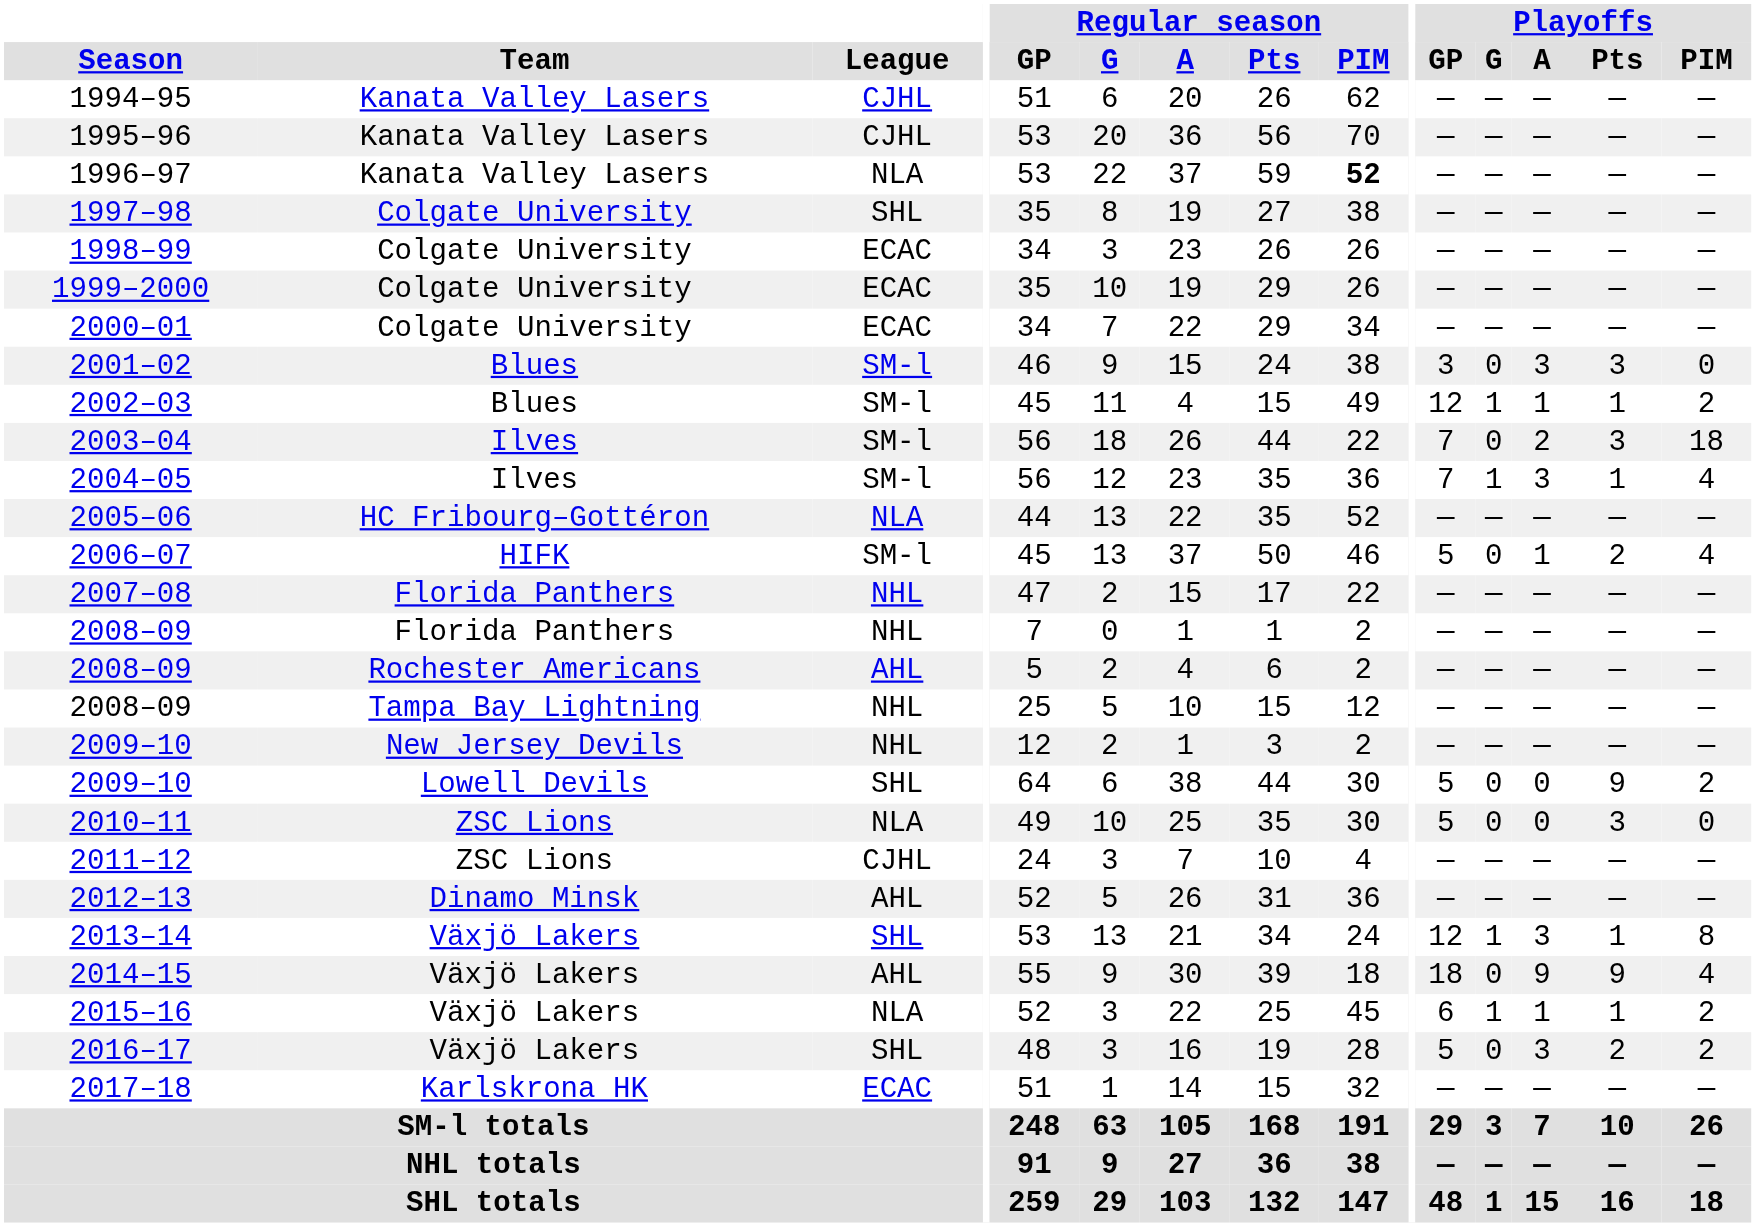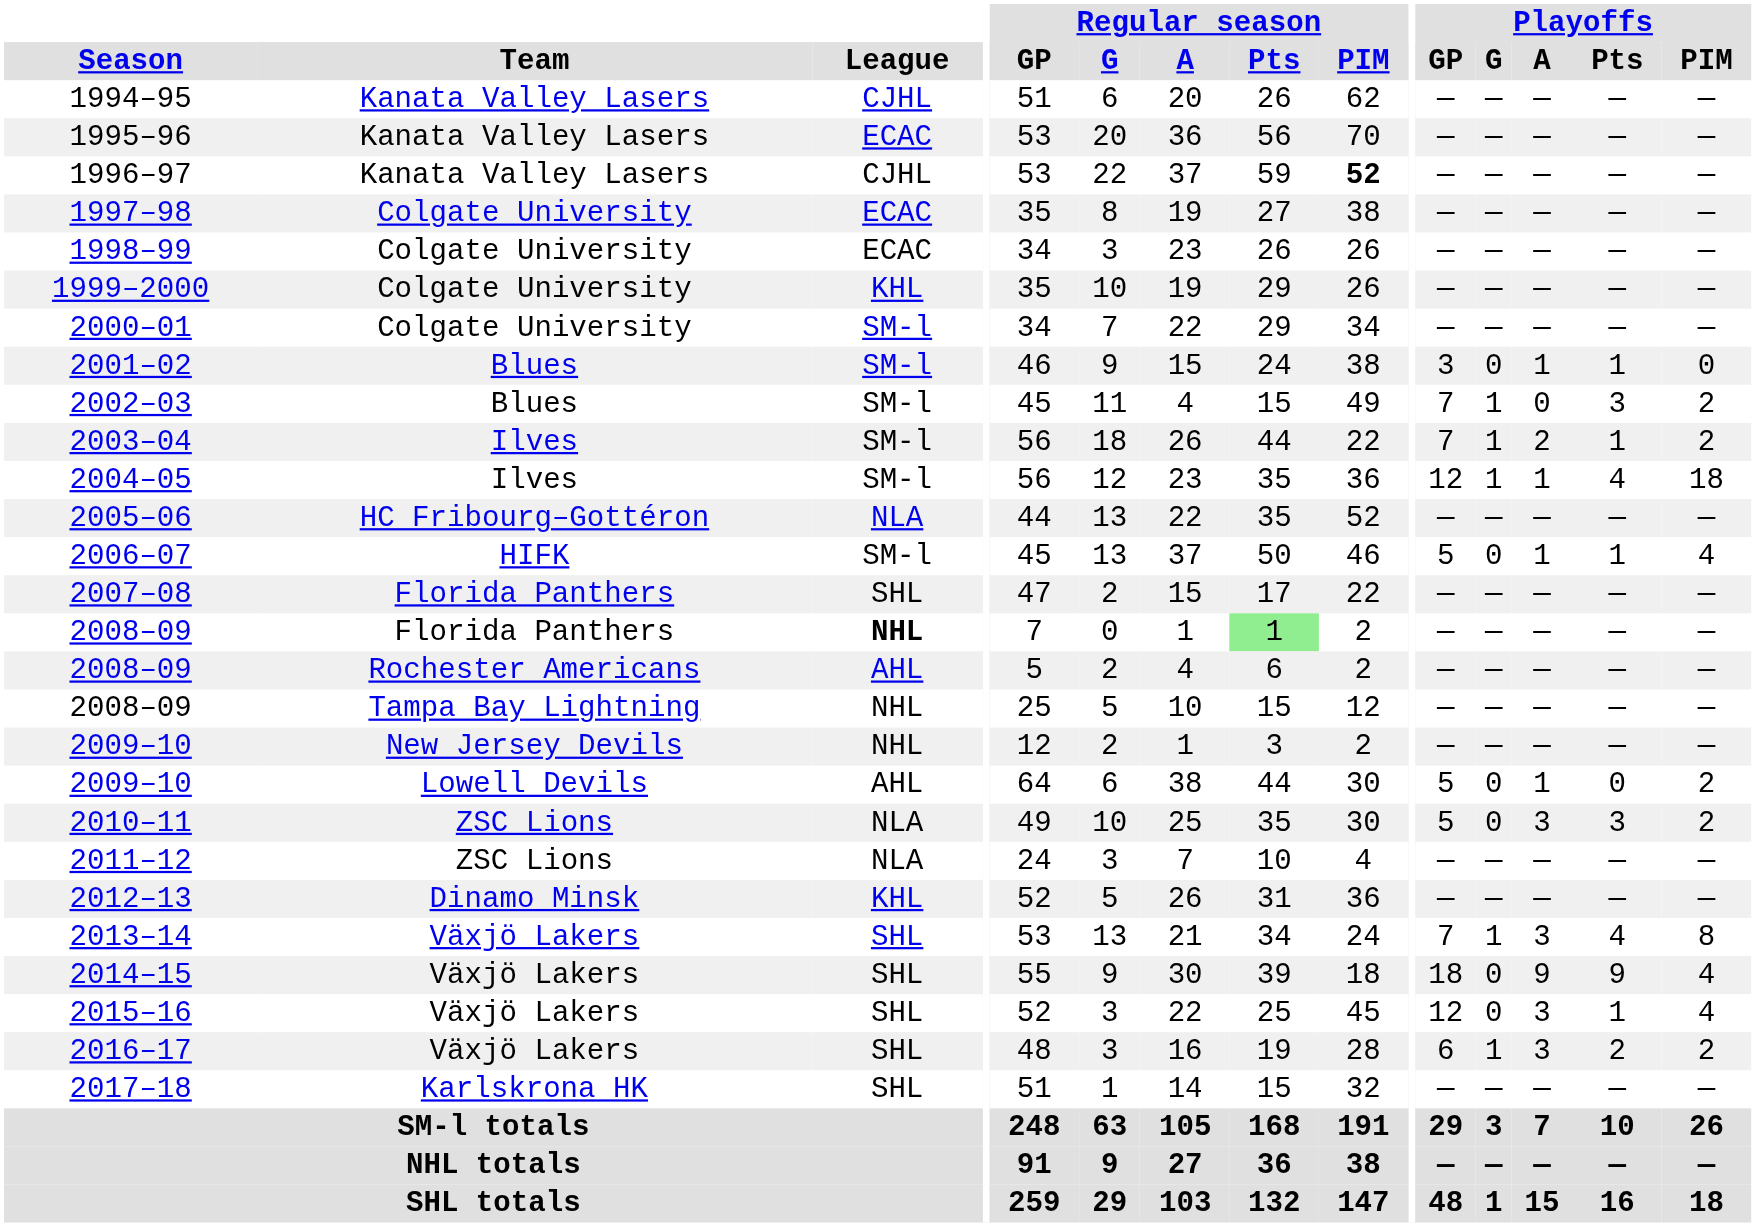1995–96 | League: CJHL -> ECAC
1996–97 | League: NLA -> CJHL
1997–98 | League: SHL -> ECAC
1999–2000 | League: ECAC -> KHL
2000–01 | League: ECAC -> SM-l
2001–02 | Playoffs / A: 3 -> 1
2001–02 | Playoffs / Pts: 3 -> 1
2002–03 | Playoffs / GP: 12 -> 7
2002–03 | Playoffs / A: 1 -> 0
2002–03 | Playoffs / Pts: 1 -> 3
2003–04 | Playoffs / G: 0 -> 1
2003–04 | Playoffs / Pts: 3 -> 1
2003–04 | Playoffs / PIM: 18 -> 2
2004–05 | Playoffs / GP: 7 -> 12
2004–05 | Playoffs / A: 3 -> 1
2004–05 | Playoffs / Pts: 1 -> 4
2004–05 | Playoffs / PIM: 4 -> 18
2006–07 | Playoffs / Pts: 2 -> 1
2007–08 | League: NHL -> SHL
2008–09 / Florida Panthers | League: normal -> bold
2008–09 / Florida Panthers | Regular season / Pts: no background -> lightgreen background
2009–10 / Lowell Devils | League: SHL -> AHL
2009–10 / Lowell Devils | Playoffs / A: 0 -> 1
2009–10 / Lowell Devils | Playoffs / Pts: 9 -> 0
2010–11 | Playoffs / A: 0 -> 3
2010–11 | Playoffs / PIM: 0 -> 2
2011–12 | League: CJHL -> NLA
2012–13 | League: AHL -> KHL
2013–14 | Playoffs / GP: 12 -> 7
2013–14 | Playoffs / Pts: 1 -> 4
2014–15 | League: AHL -> SHL
2015–16 | League: NLA -> SHL
2015–16 | Playoffs / GP: 6 -> 12
2015–16 | Playoffs / G: 1 -> 0
2015–16 | Playoffs / A: 1 -> 3
2015–16 | Playoffs / PIM: 2 -> 4
2016–17 | Playoffs / GP: 5 -> 6
2016–17 | Playoffs / G: 0 -> 1
2017–18 | League: ECAC -> SHL
